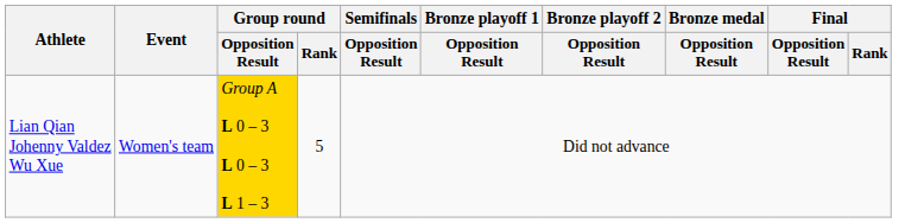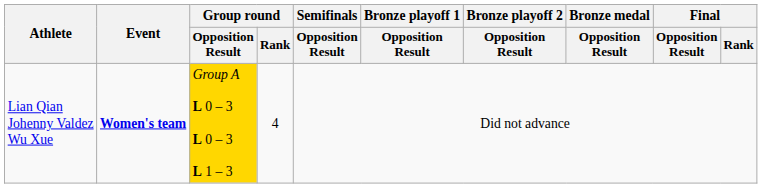Lian Qian Johenny Valdez Wu Xue | Event: normal -> bold
Lian Qian Johenny Valdez Wu Xue | Group round / Rank: 5 -> 4
